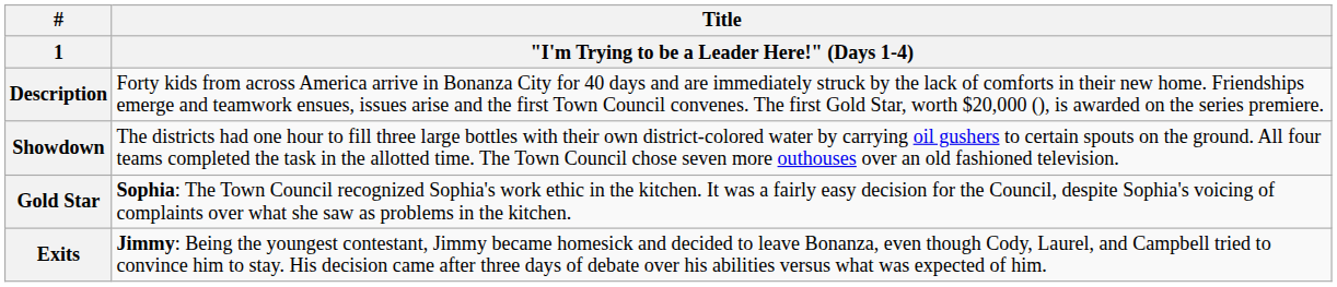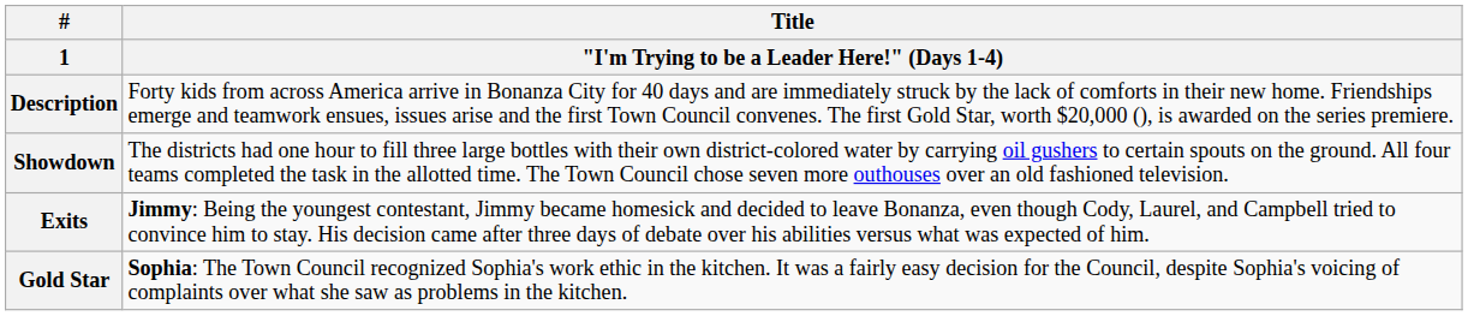rows swapped: Gold Star <-> Exits
